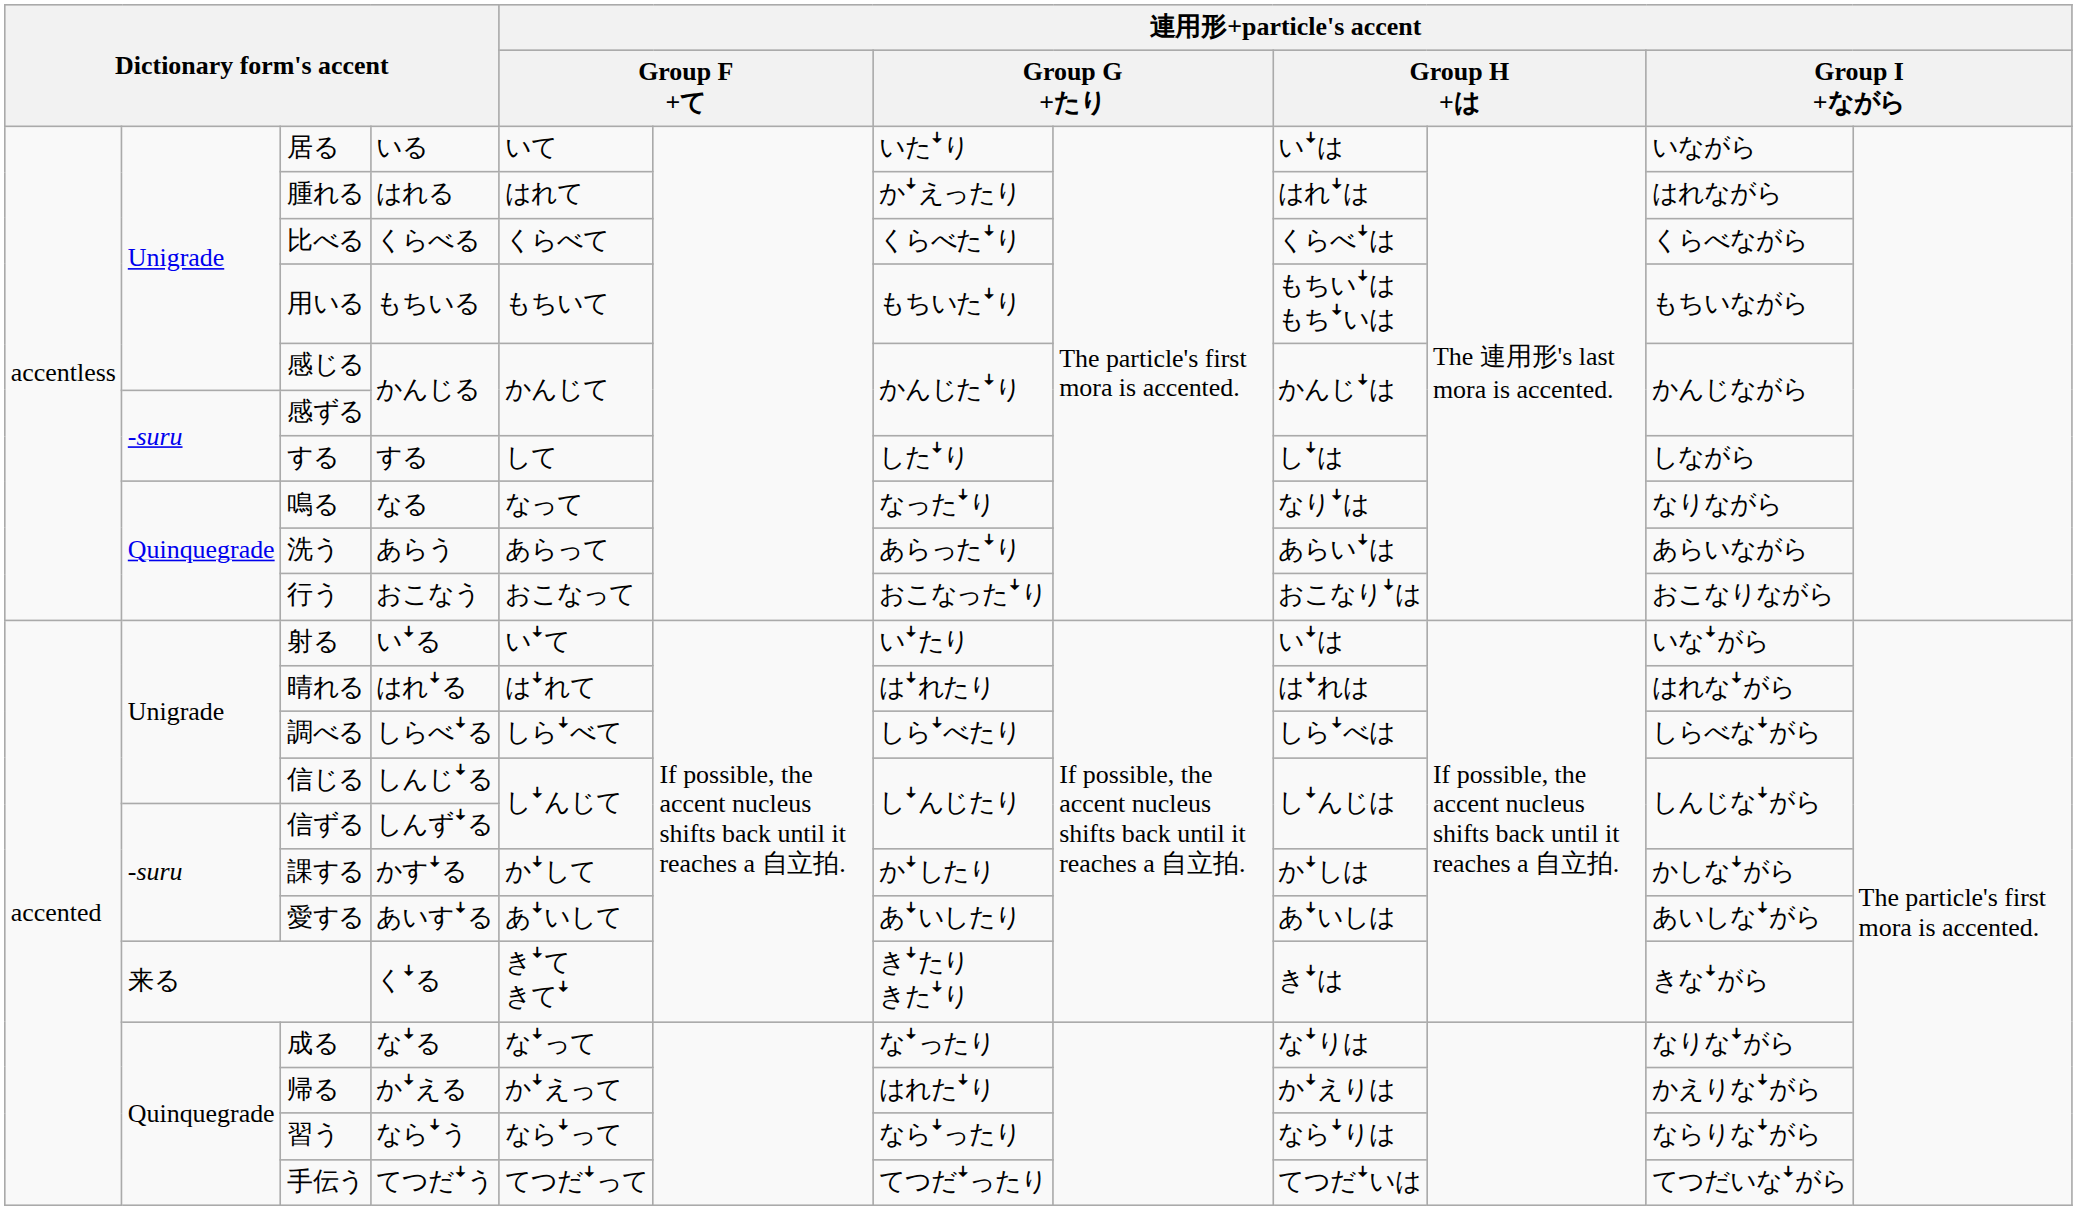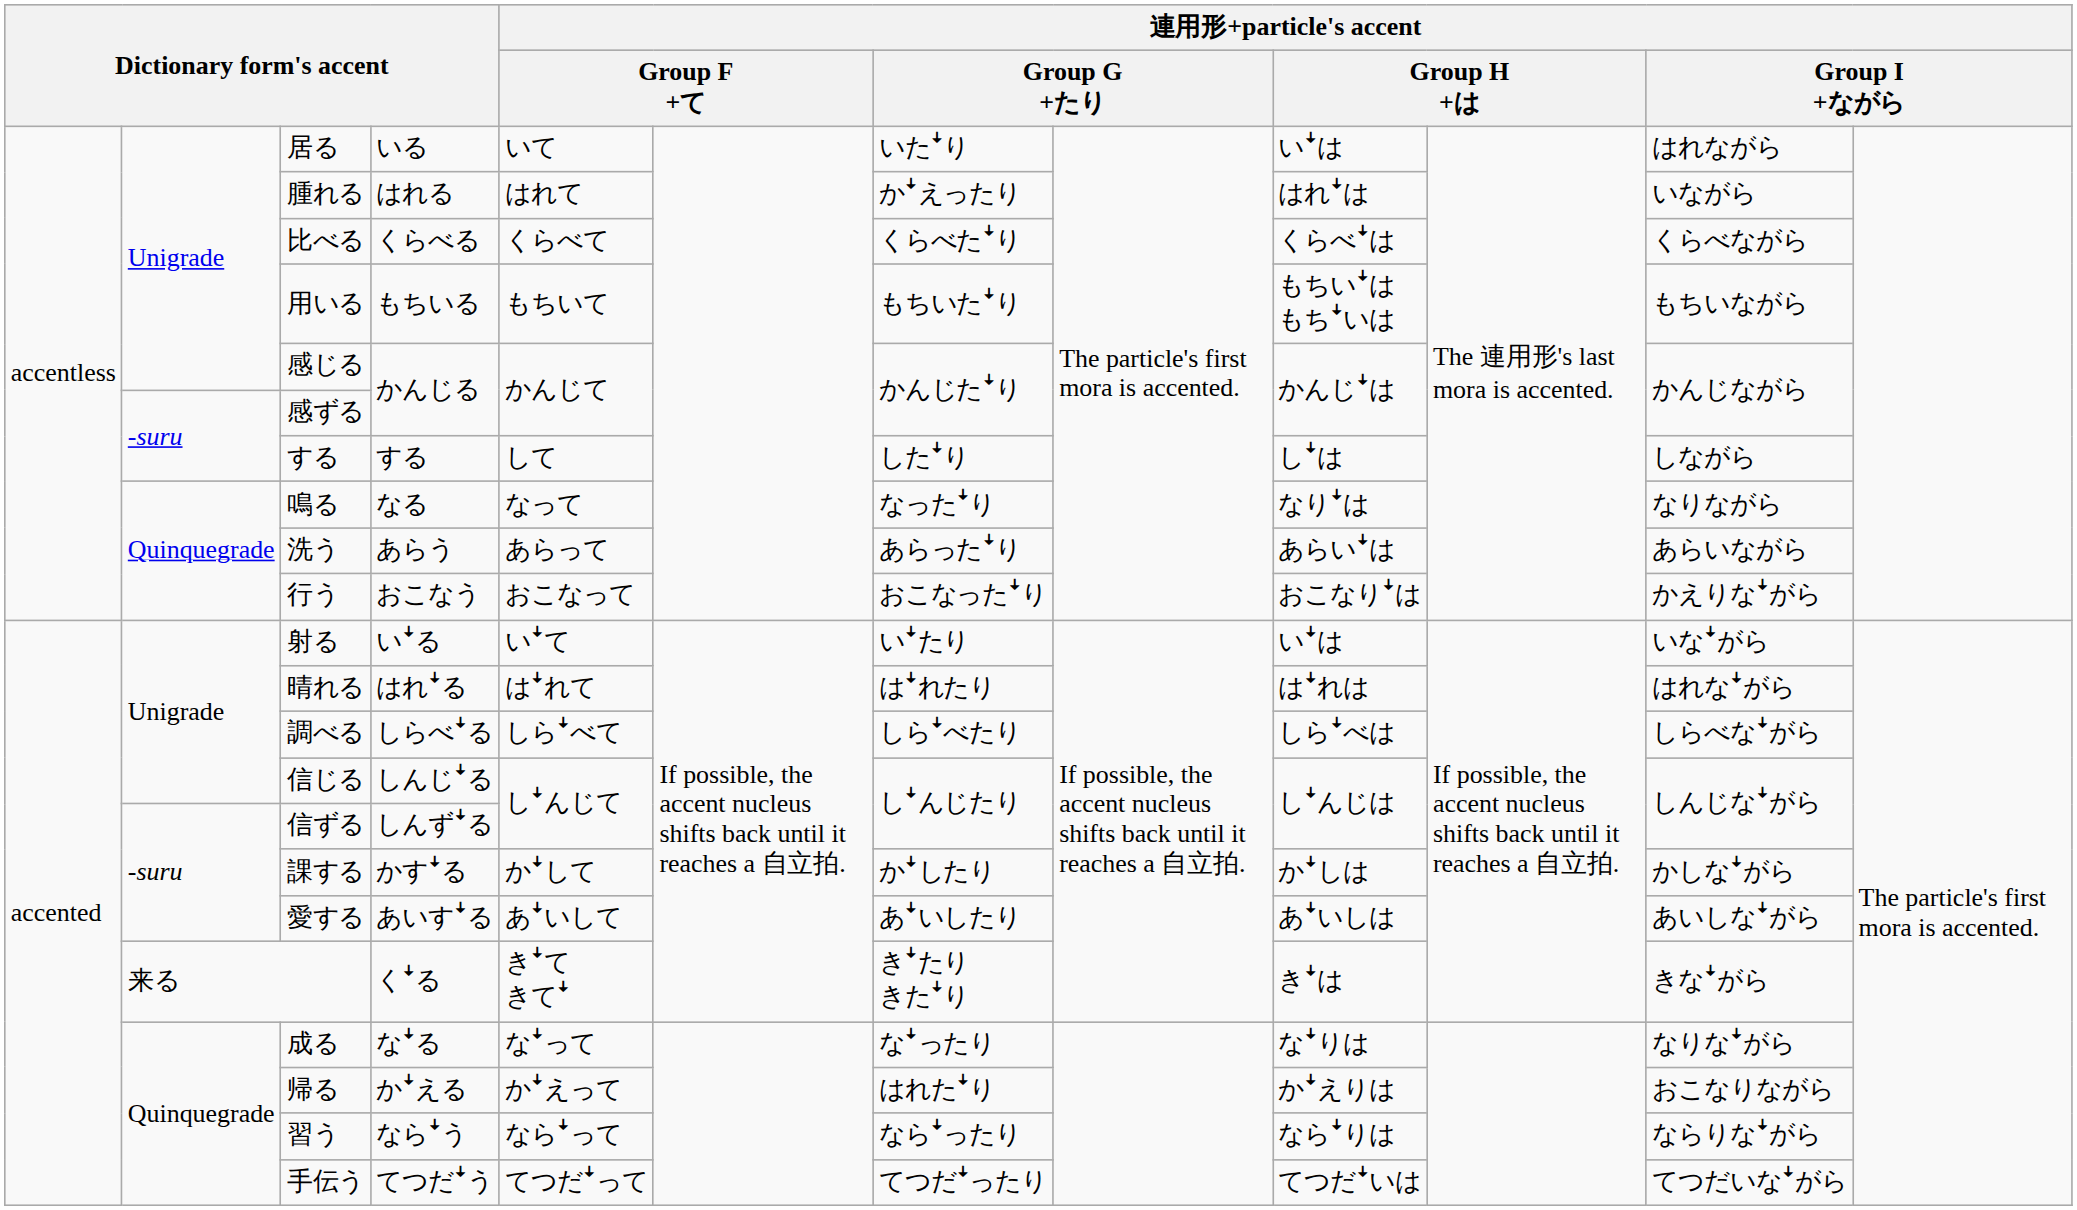居る | column 11: いながら -> はれながら
腫れる | column 11: はれながら -> いながら
行う | column 11: おこなりながら -> かえりなꜜがら
帰る | column 11: かえりなꜜがら -> おこなりながら
